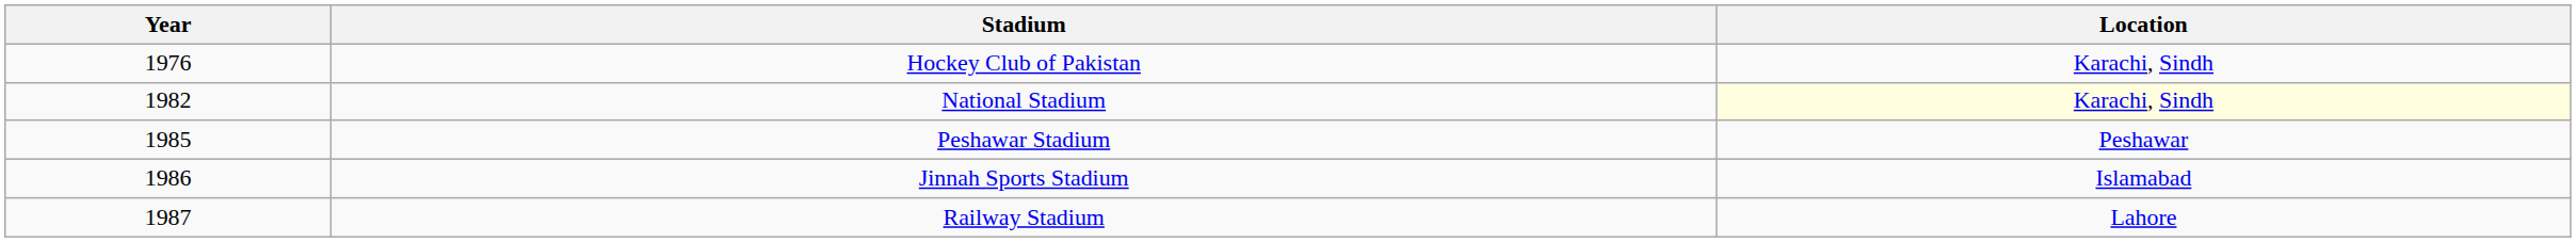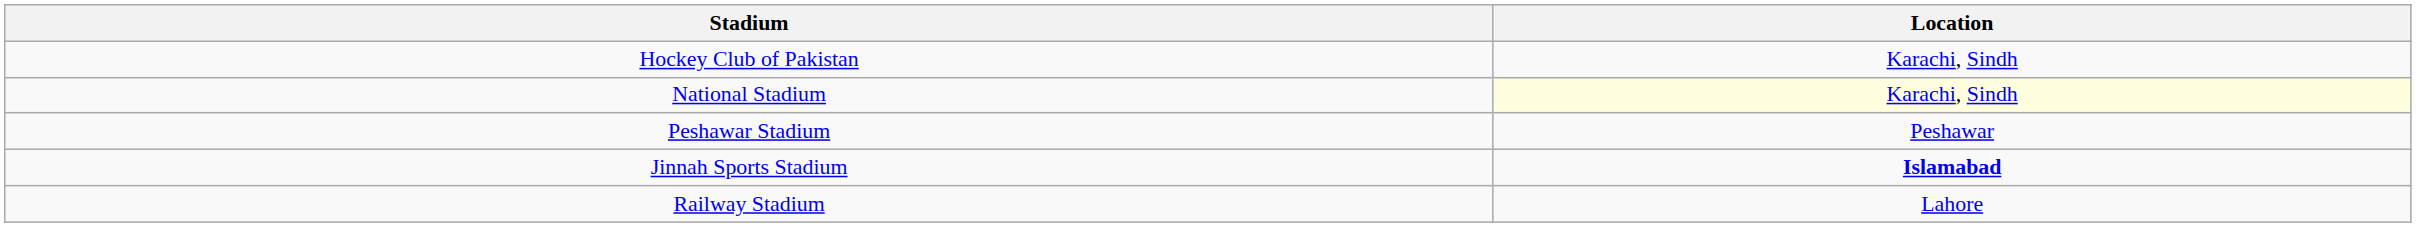- column: Year | 1976 | 1982 | 1985 | 1986 | 1987
Jinnah Sports Stadium | Location: normal -> bold
